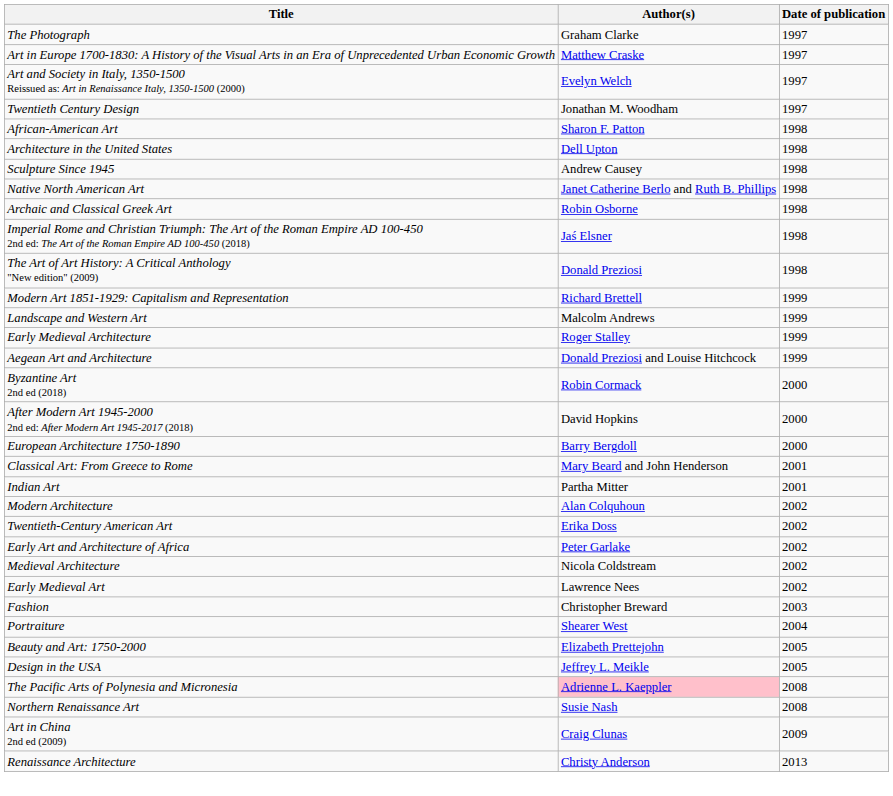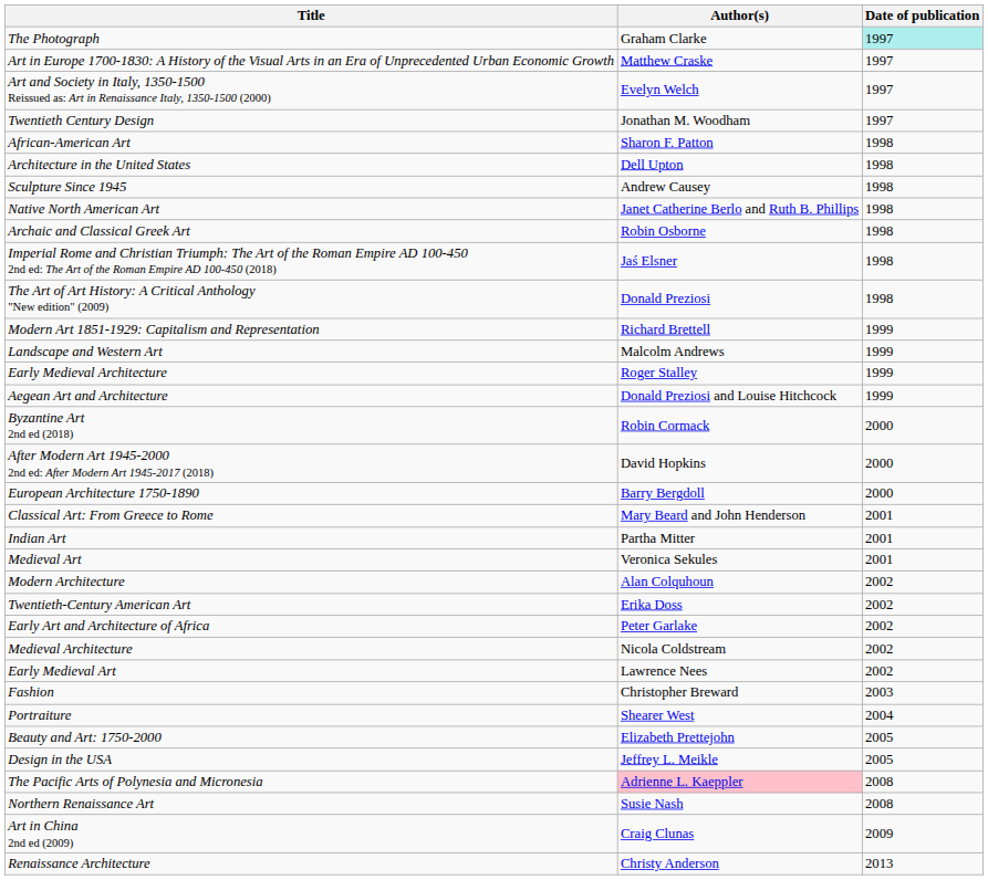The Photograph | Date of publication: no background -> paleturquoise background
+ row: Medieval Art | Veronica Sekules | 2001
